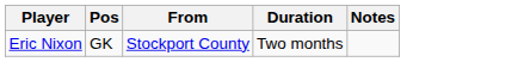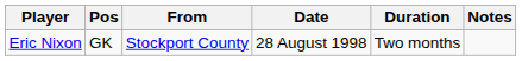+ column: Date | 28 August 1998
